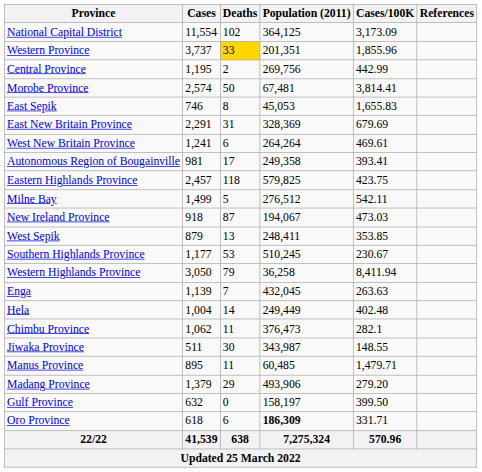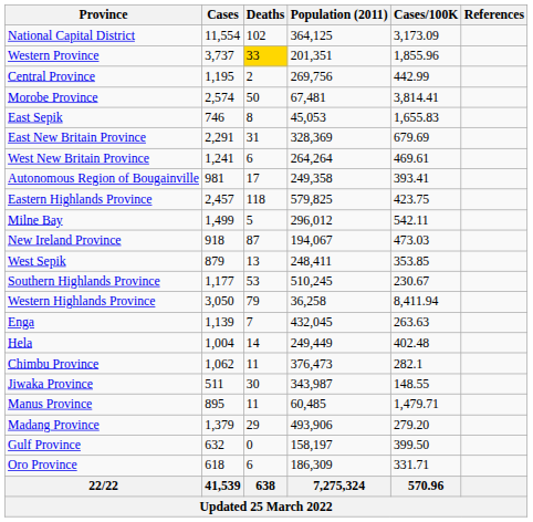Milne Bay | Population (2011): 276,512 -> 296,012
Oro Province | Population (2011): bold -> normal
